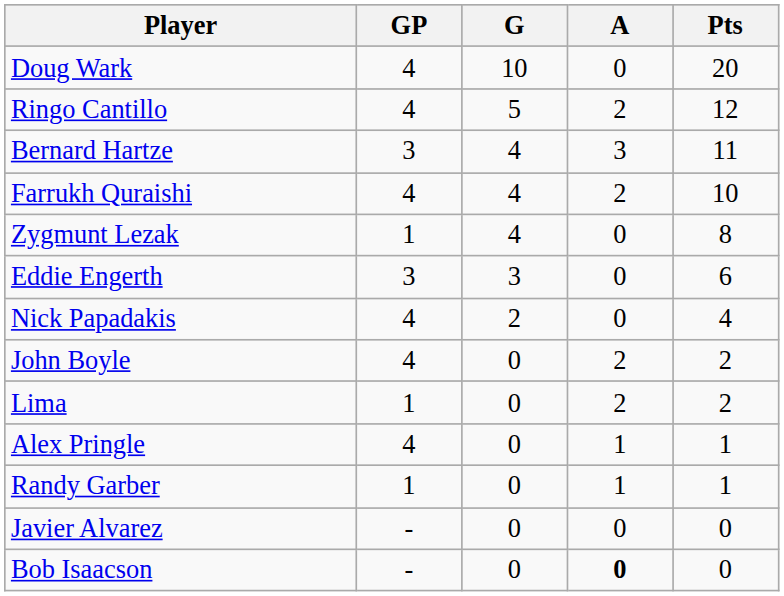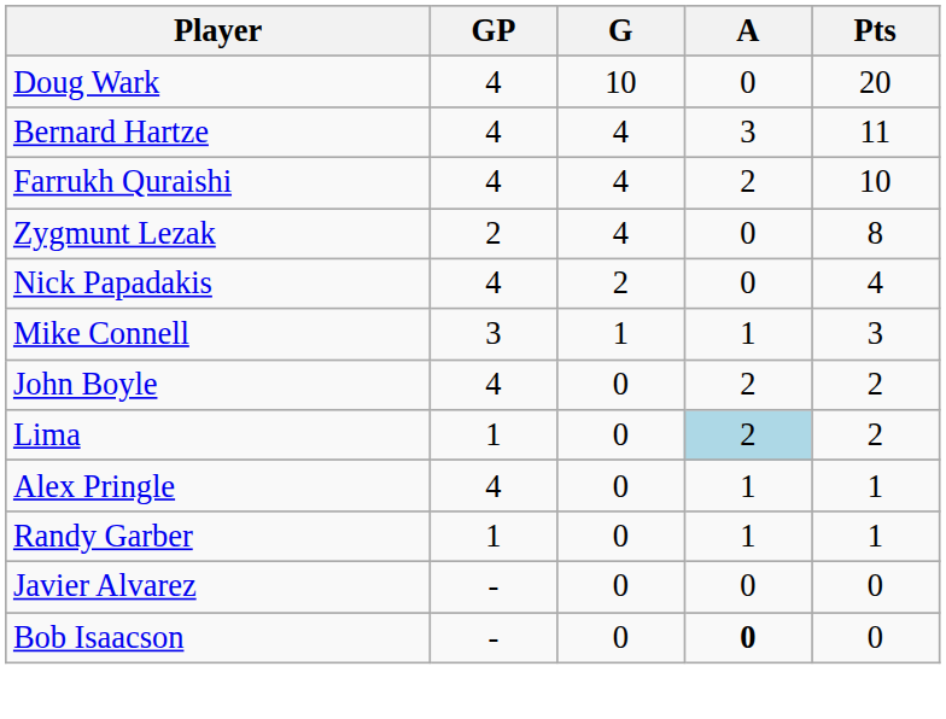- row: Ringo Cantillo | 4 | 5 | 2 | 12
Bernard Hartze | GP: 3 -> 4
Zygmunt Lezak | GP: 1 -> 2
- row: Eddie Engerth | 3 | 3 | 0 | 6
+ row: Mike Connell | 3 | 1 | 1 | 3
Lima | A: no background -> lightblue background
